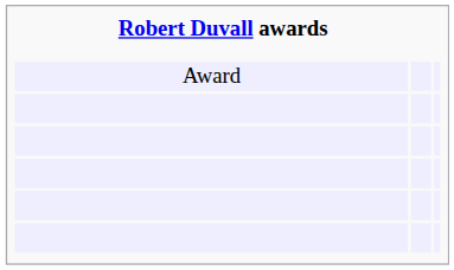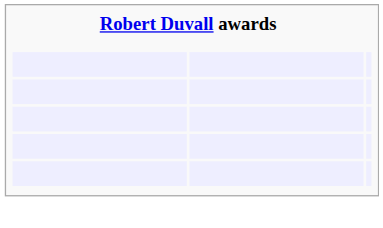- row: Award
